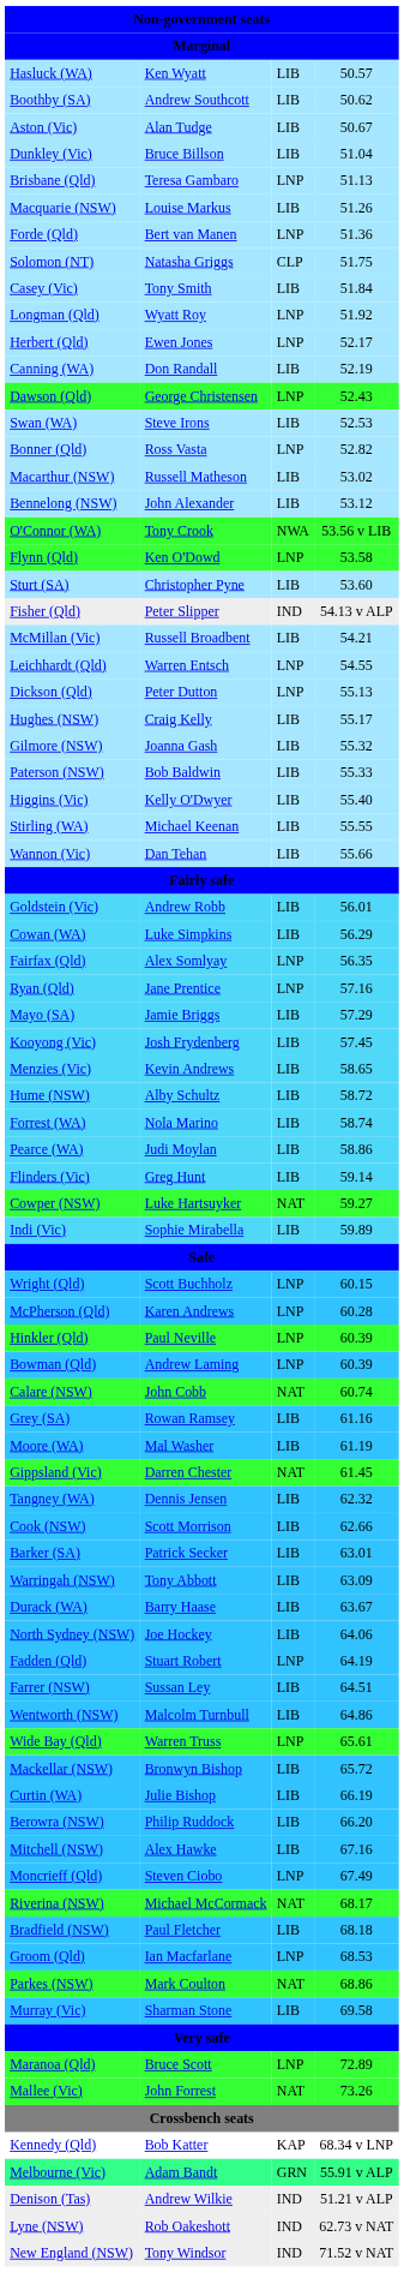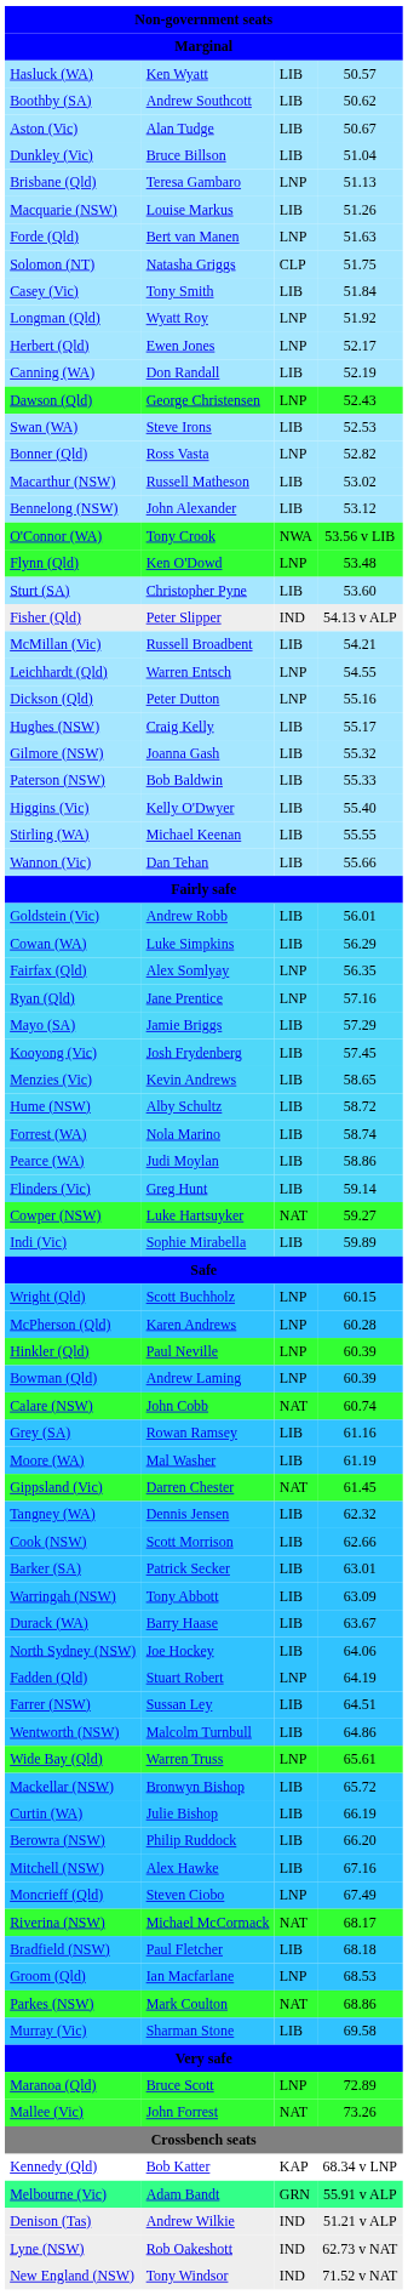Forde (Qld) | column 4: 51.36 -> 51.63
Flynn (Qld) | column 4: 53.58 -> 53.48
Dickson (Qld) | column 4: 55.13 -> 55.16
